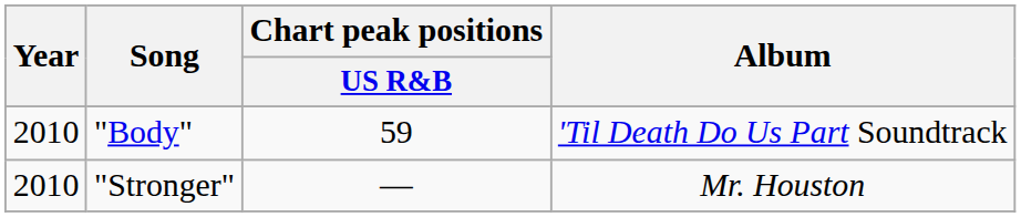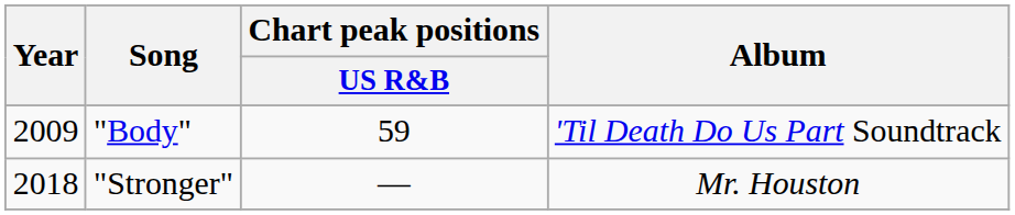"Body" | Year: 2010 -> 2009
"Stronger" | Year: 2010 -> 2018
